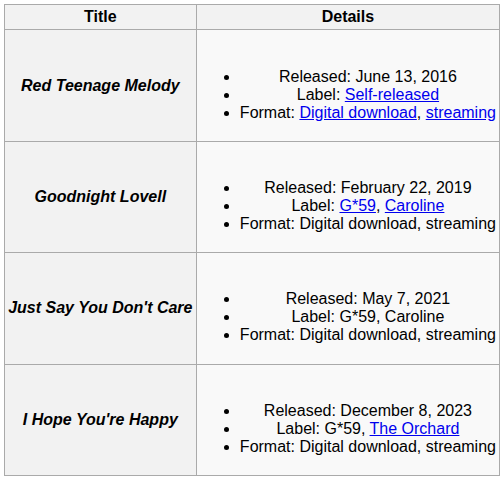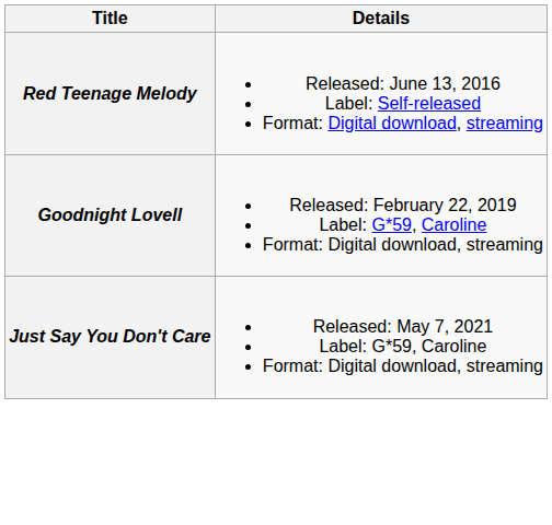- row: I Hope You're Happy | Released: December 8, 2023 Label: G*59, The Orchard Format: Digital download, streaming
